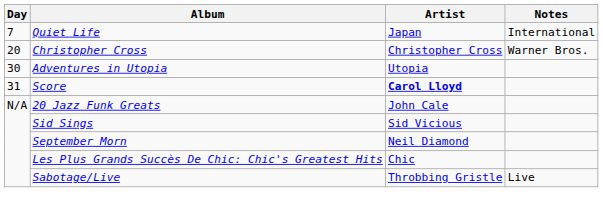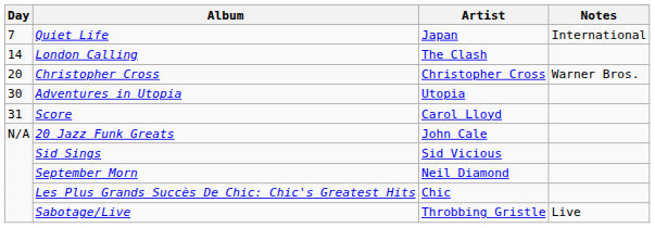+ row: 14 | London Calling | The Clash
Score | Artist: bold -> normal
